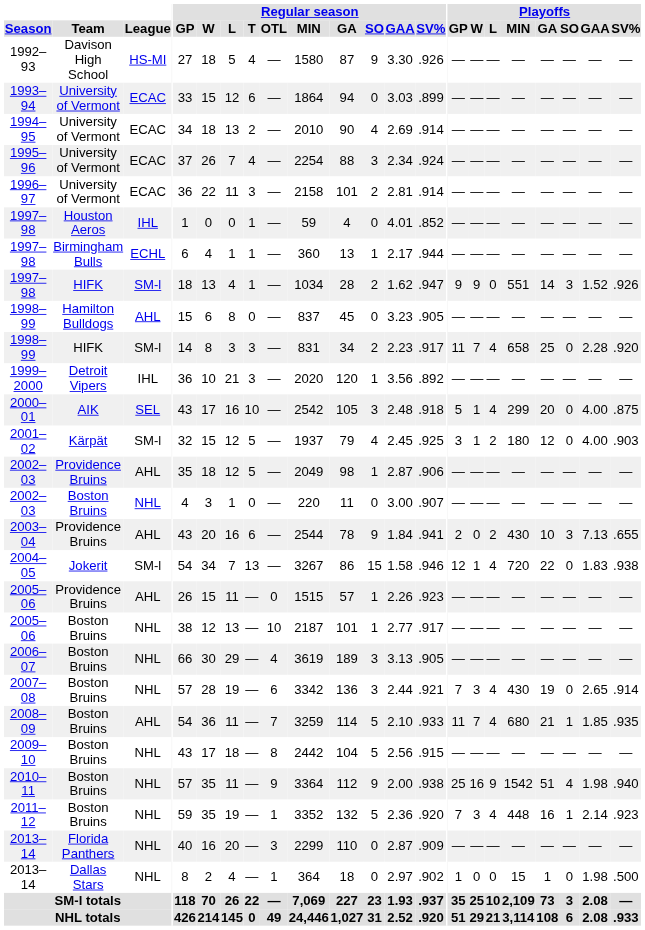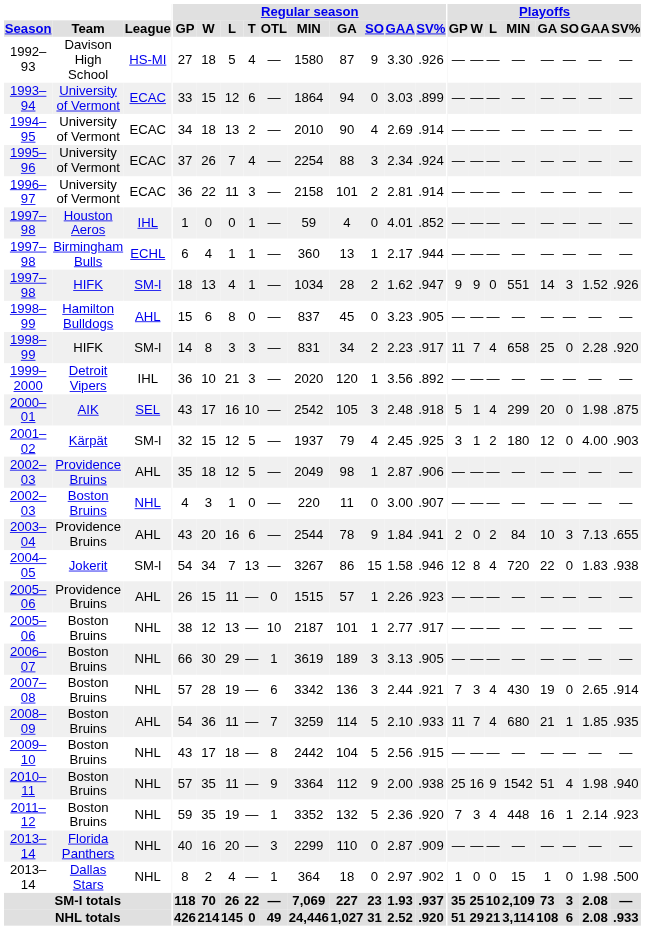2000–01 | Playoffs / GAA: 4.00 -> 1.98
2003–04 | Playoffs / MIN: 430 -> 84
2004–05 | Playoffs / W: 1 -> 8
2006–07 | Regular season / OTL: 4 -> 1
